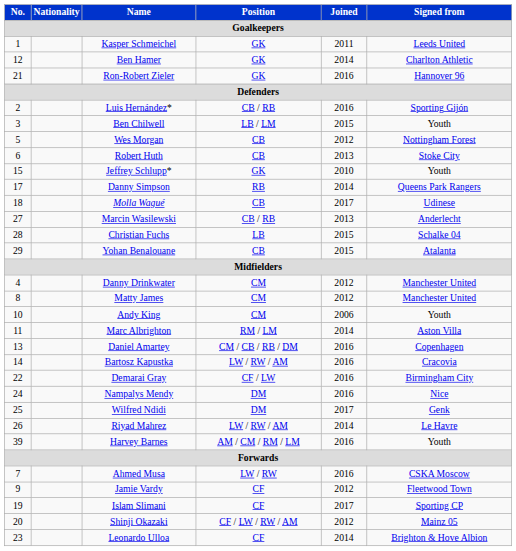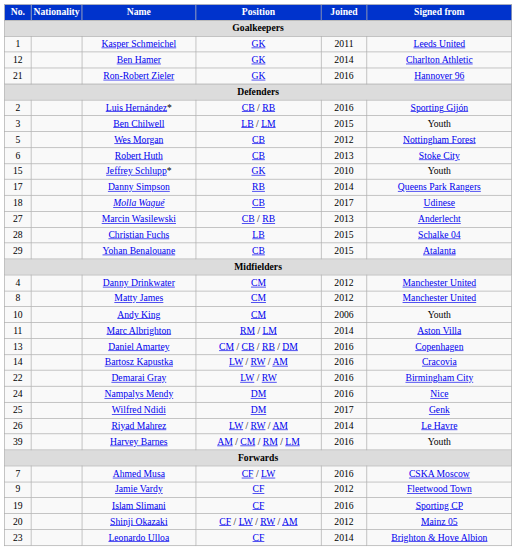Demarai Gray | Position: CF / LW -> LW / RW
Ahmed Musa | Position: LW / RW -> CF / LW
Islam Slimani | Joined: 2017 -> 2016
